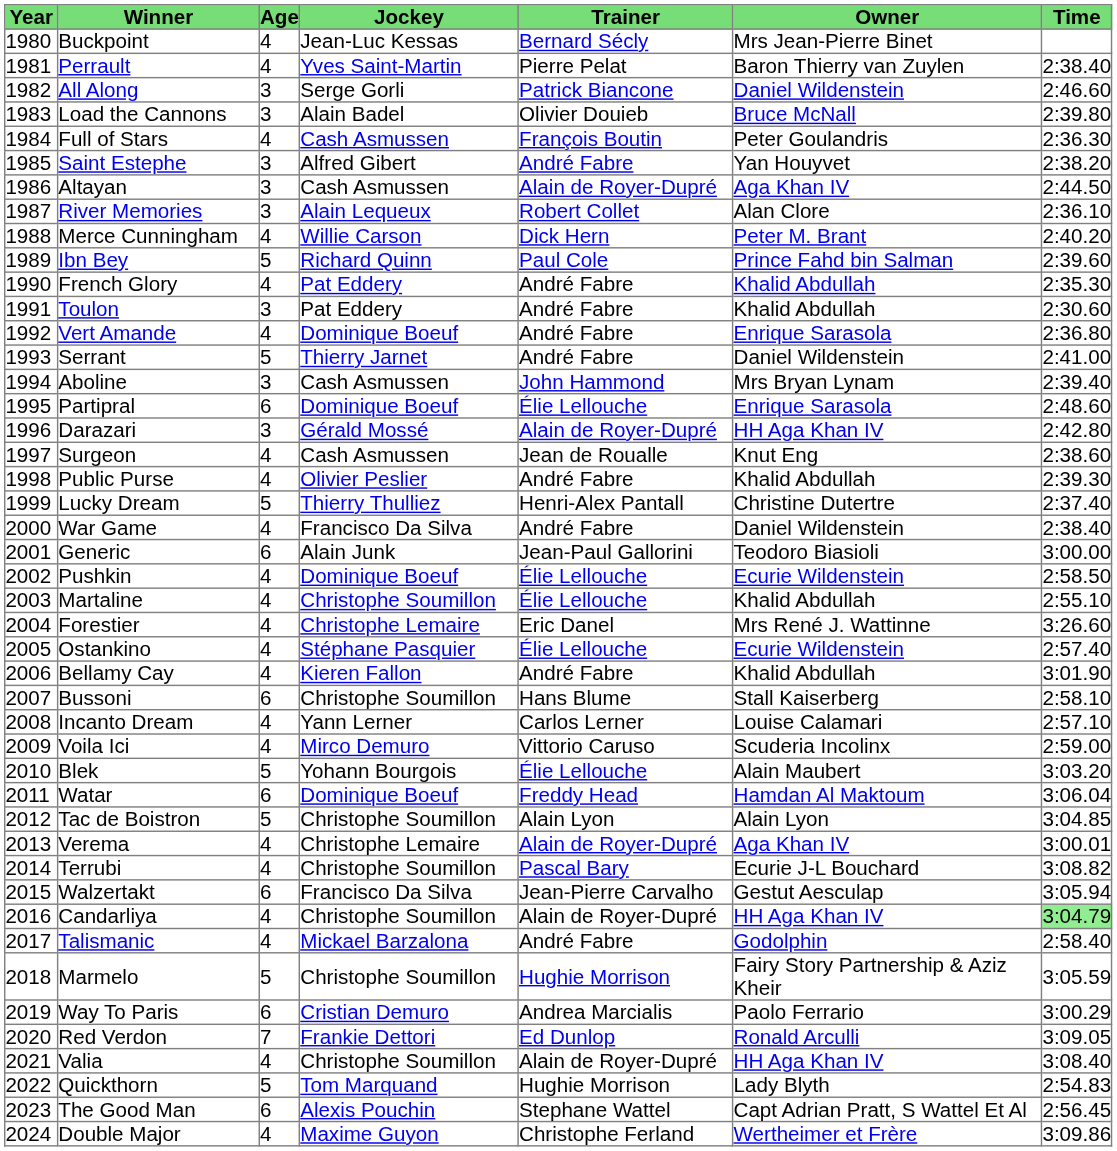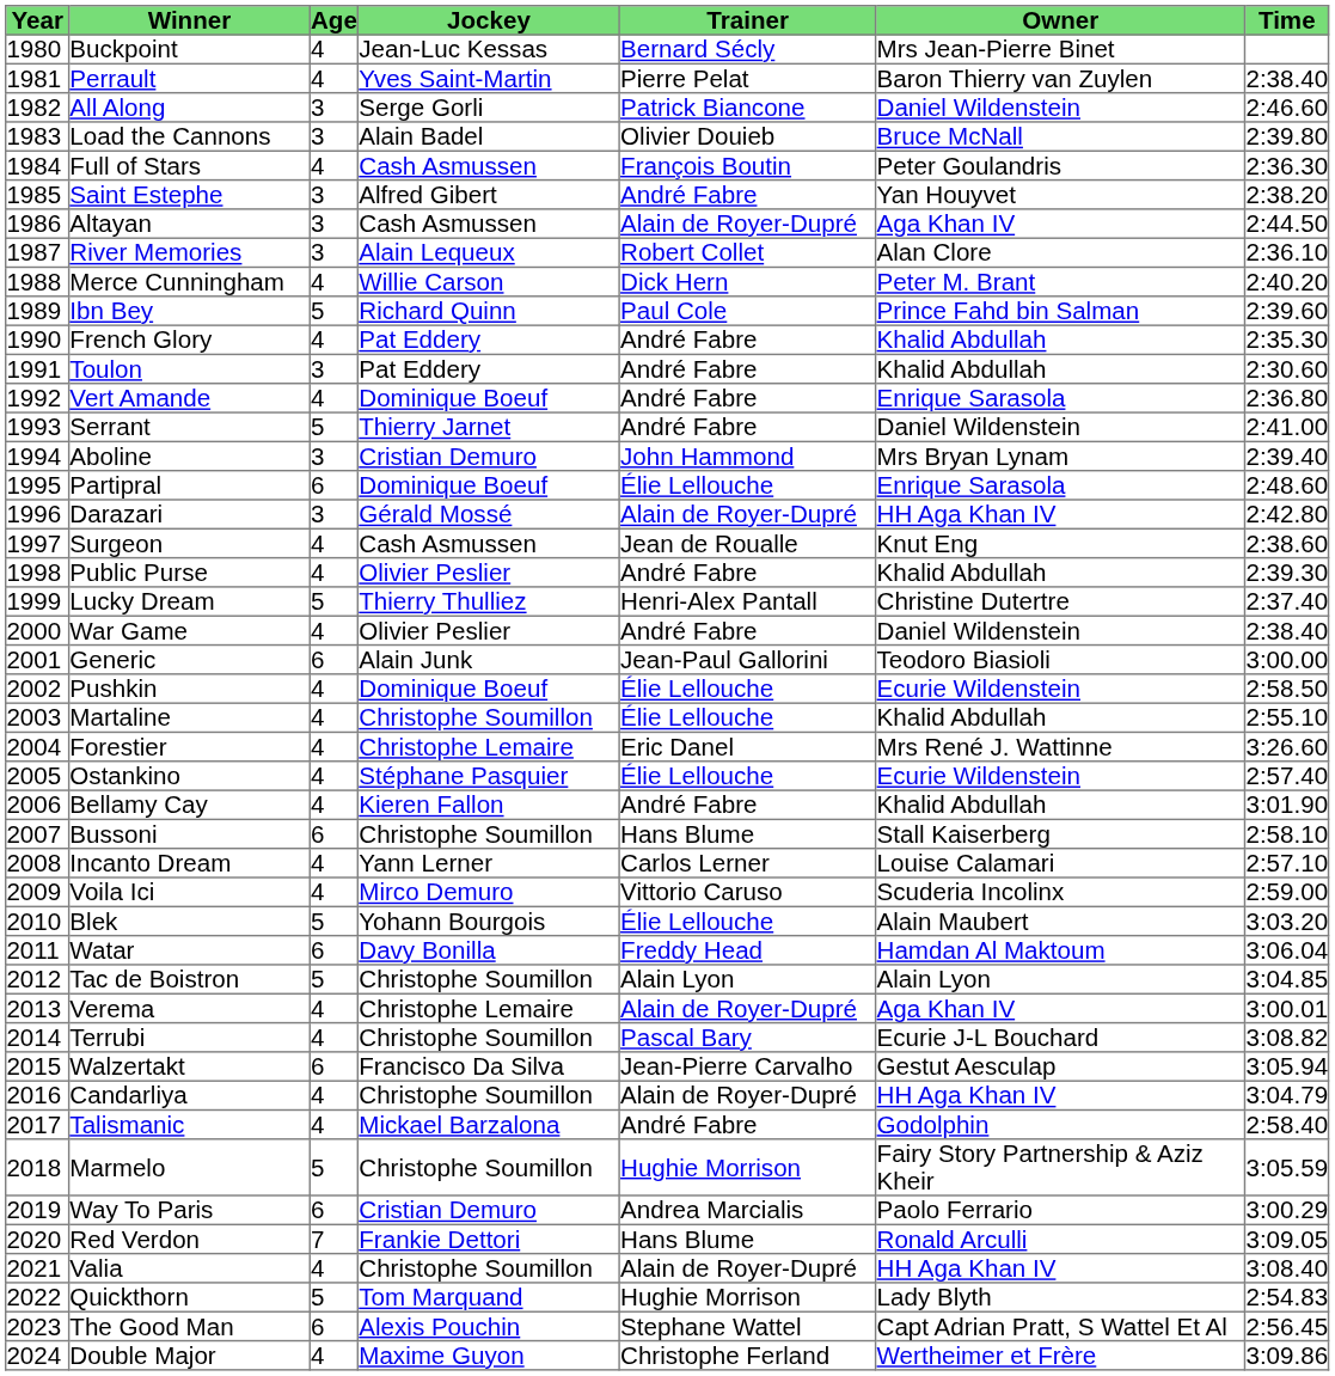Aboline | Jockey: Cash Asmussen -> Cristian Demuro
War Game | Jockey: Francisco Da Silva -> Olivier Peslier
Watar | Jockey: Dominique Boeuf -> Davy Bonilla
Candarliya | Time: lightgreen background -> no background
Red Verdon | Trainer: Ed Dunlop -> Hans Blume
